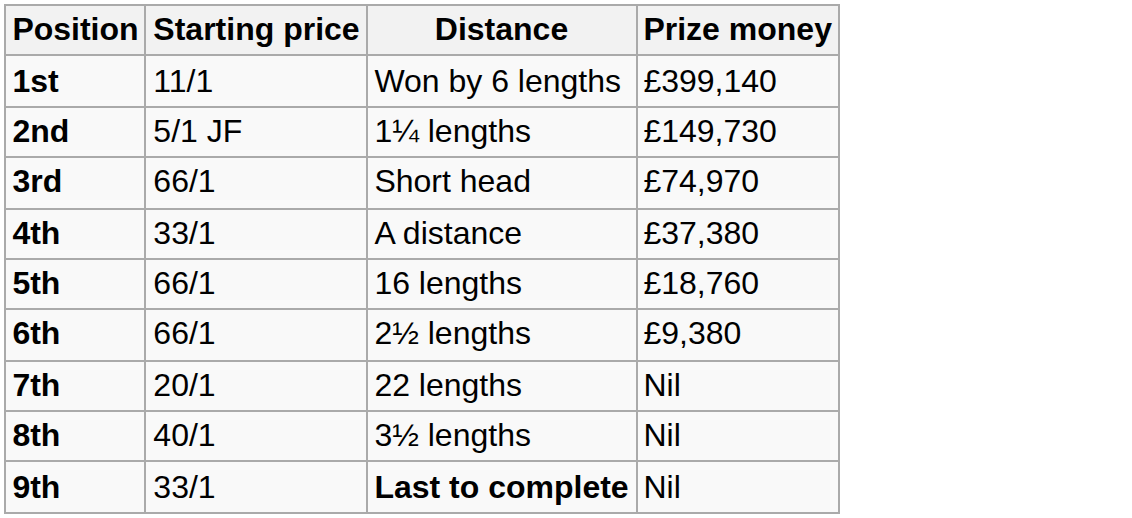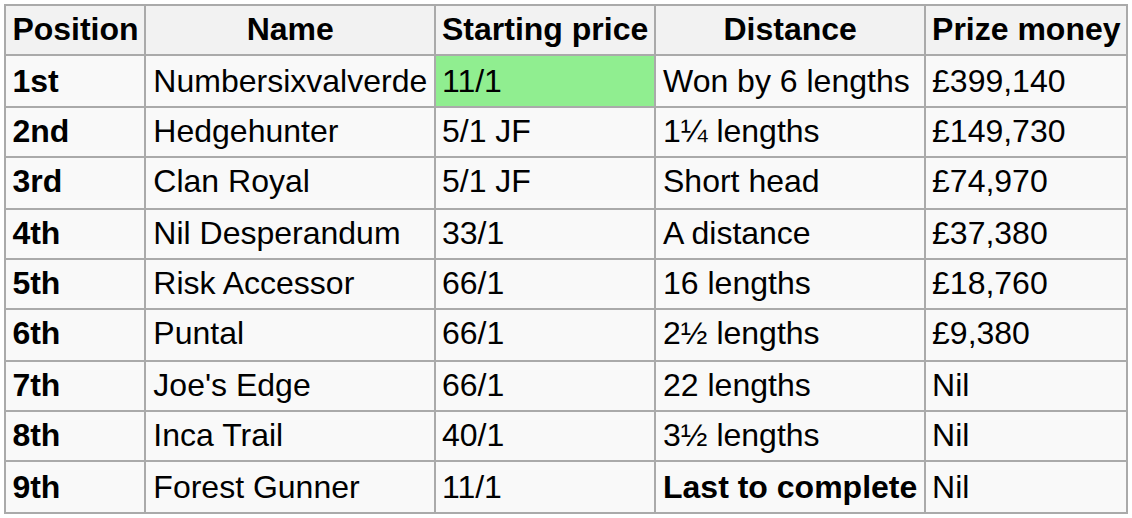+ column: Name | Numbersixvalverde | Hedgehunter | Clan Royal | Nil Desperandum | Risk Accessor | Puntal | Joe's Edge | Inca Trail | Forest Gunner
1st | Starting price: no background -> lightgreen background
3rd | Starting price: 66/1 -> 5/1 JF
7th | Starting price: 20/1 -> 66/1
9th | Starting price: 33/1 -> 11/1
